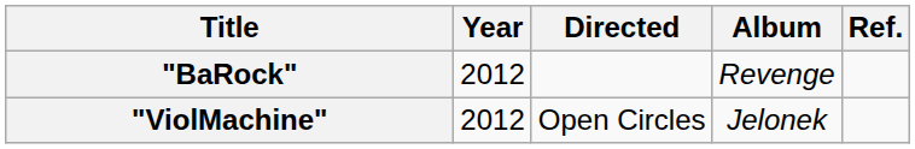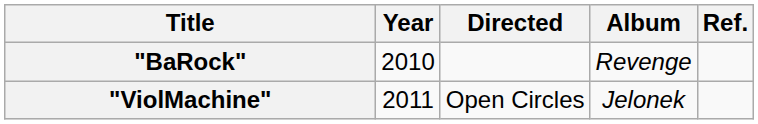"BaRock" | Year: 2012 -> 2010
"ViolMachine" | Year: 2012 -> 2011
